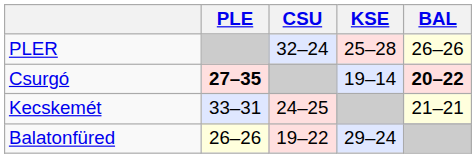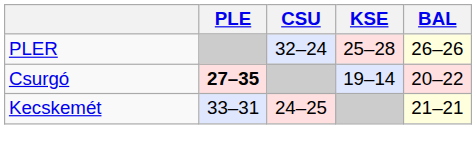Csurgó | BAL: bold -> normal
- row: Balatonfüred | 26–26 | 19–22 | 29–24
